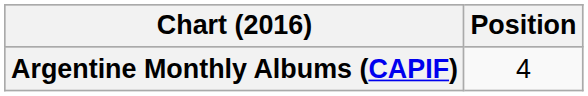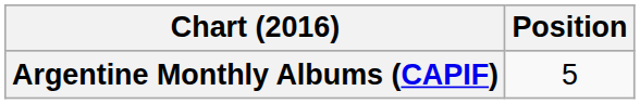Argentine Monthly Albums (CAPIF) | Position: 4 -> 5
